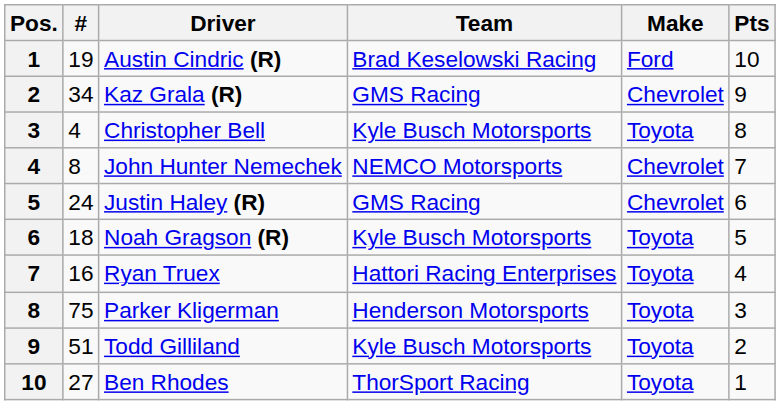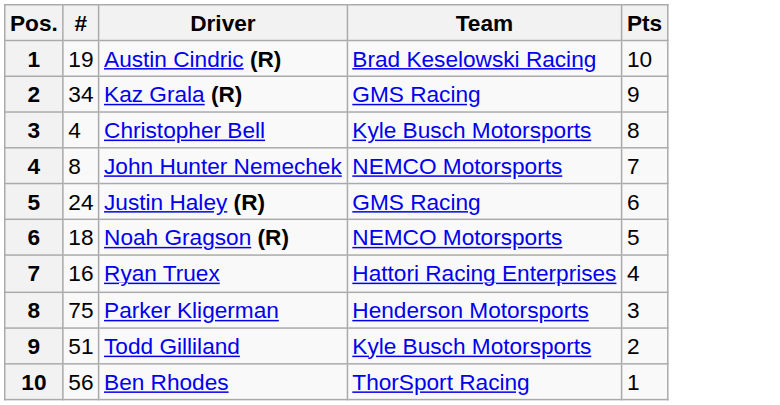- column: Make | Ford | Chevrolet | Toyota | Chevrolet | Chevrolet | Toyota | Toyota | Toyota | Toyota | Toyota
Noah Gragson (R) | Team: Kyle Busch Motorsports -> NEMCO Motorsports
Ben Rhodes | #: 27 -> 56
